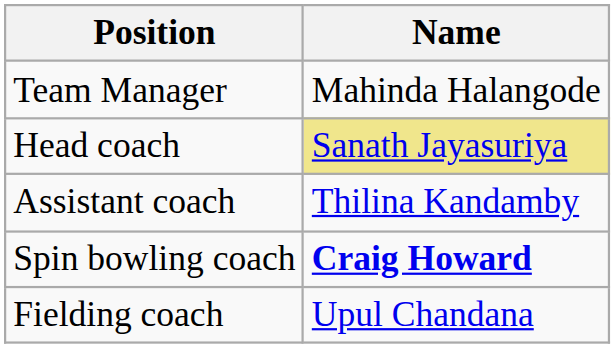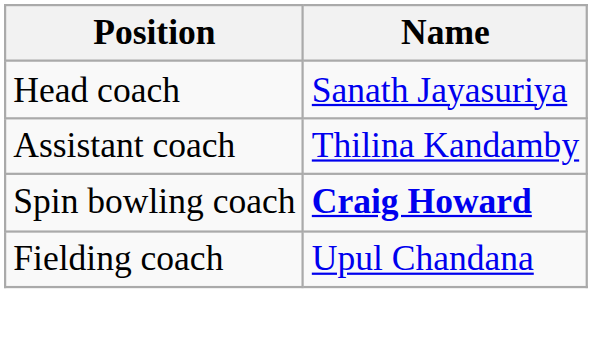- row: Team Manager | Mahinda Halangode
Head coach | Name: khaki background -> no background
